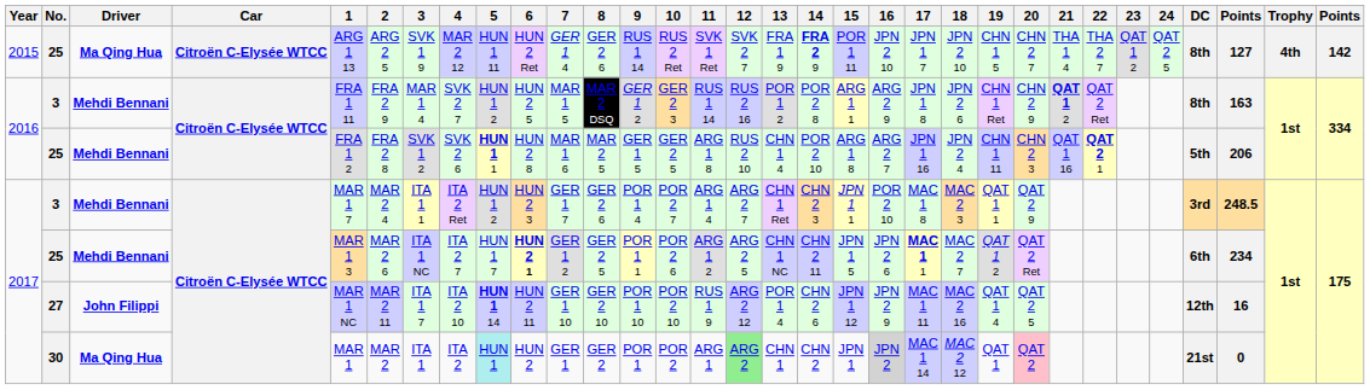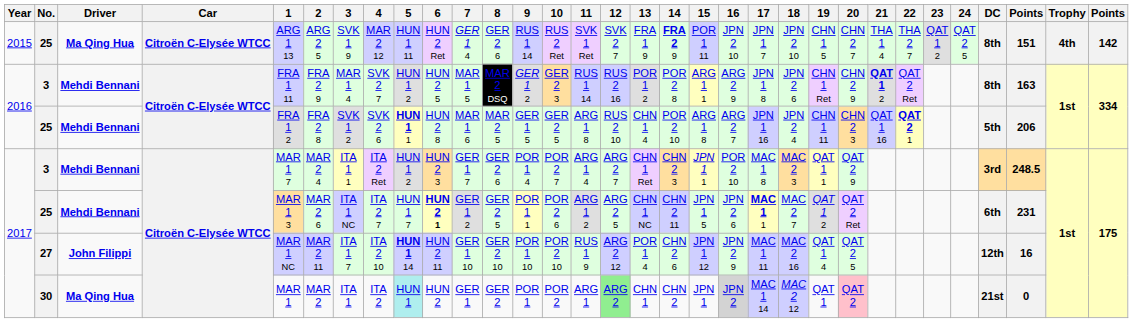2015 / 25 | column 30: 127 -> 151
2017 / 25 | column 30: 234 -> 231
